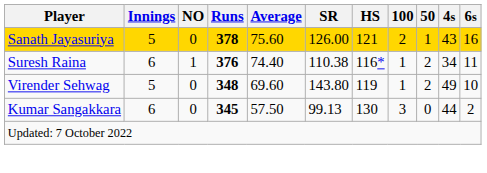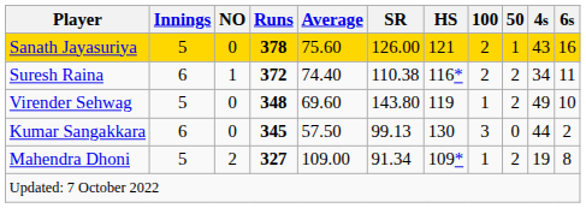Suresh Raina | Runs: 376 -> 372
Suresh Raina | 100: 1 -> 2
+ row: Mahendra Dhoni | 5 | 2 | 327 | 109.00 | 91.34 | 109* | 1 | 2 | 19 | 8
